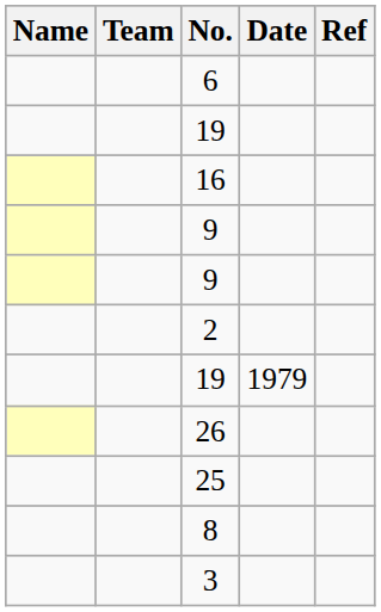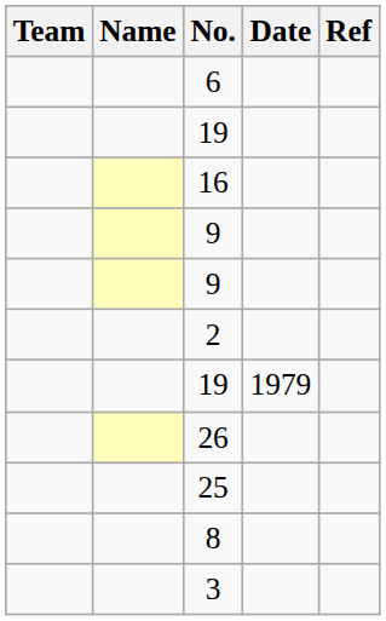columns swapped: Name <-> Team
